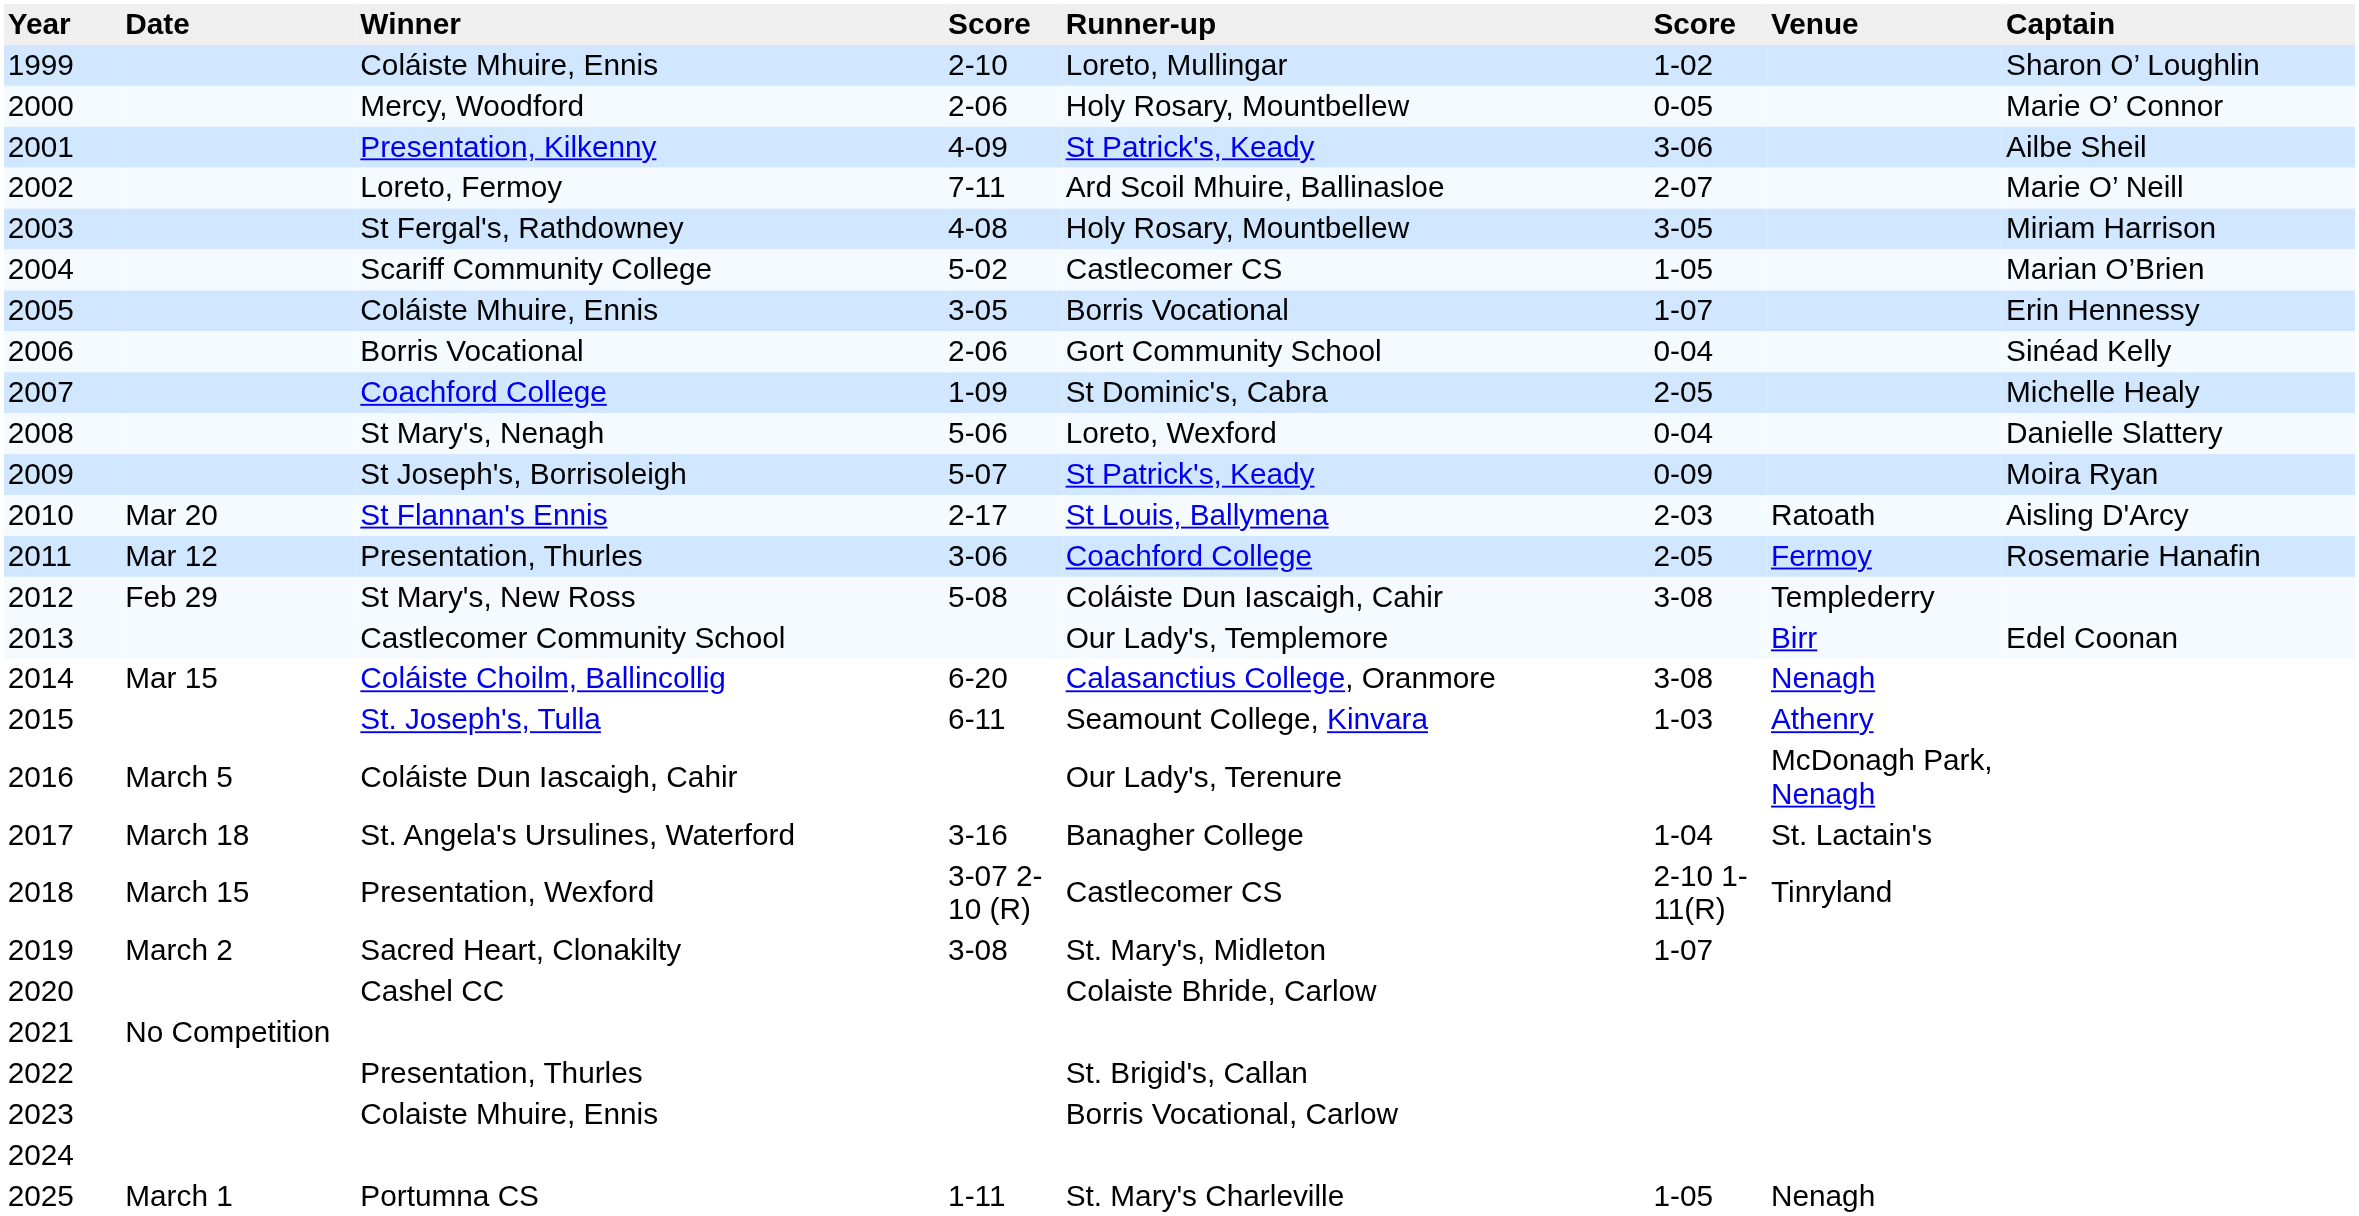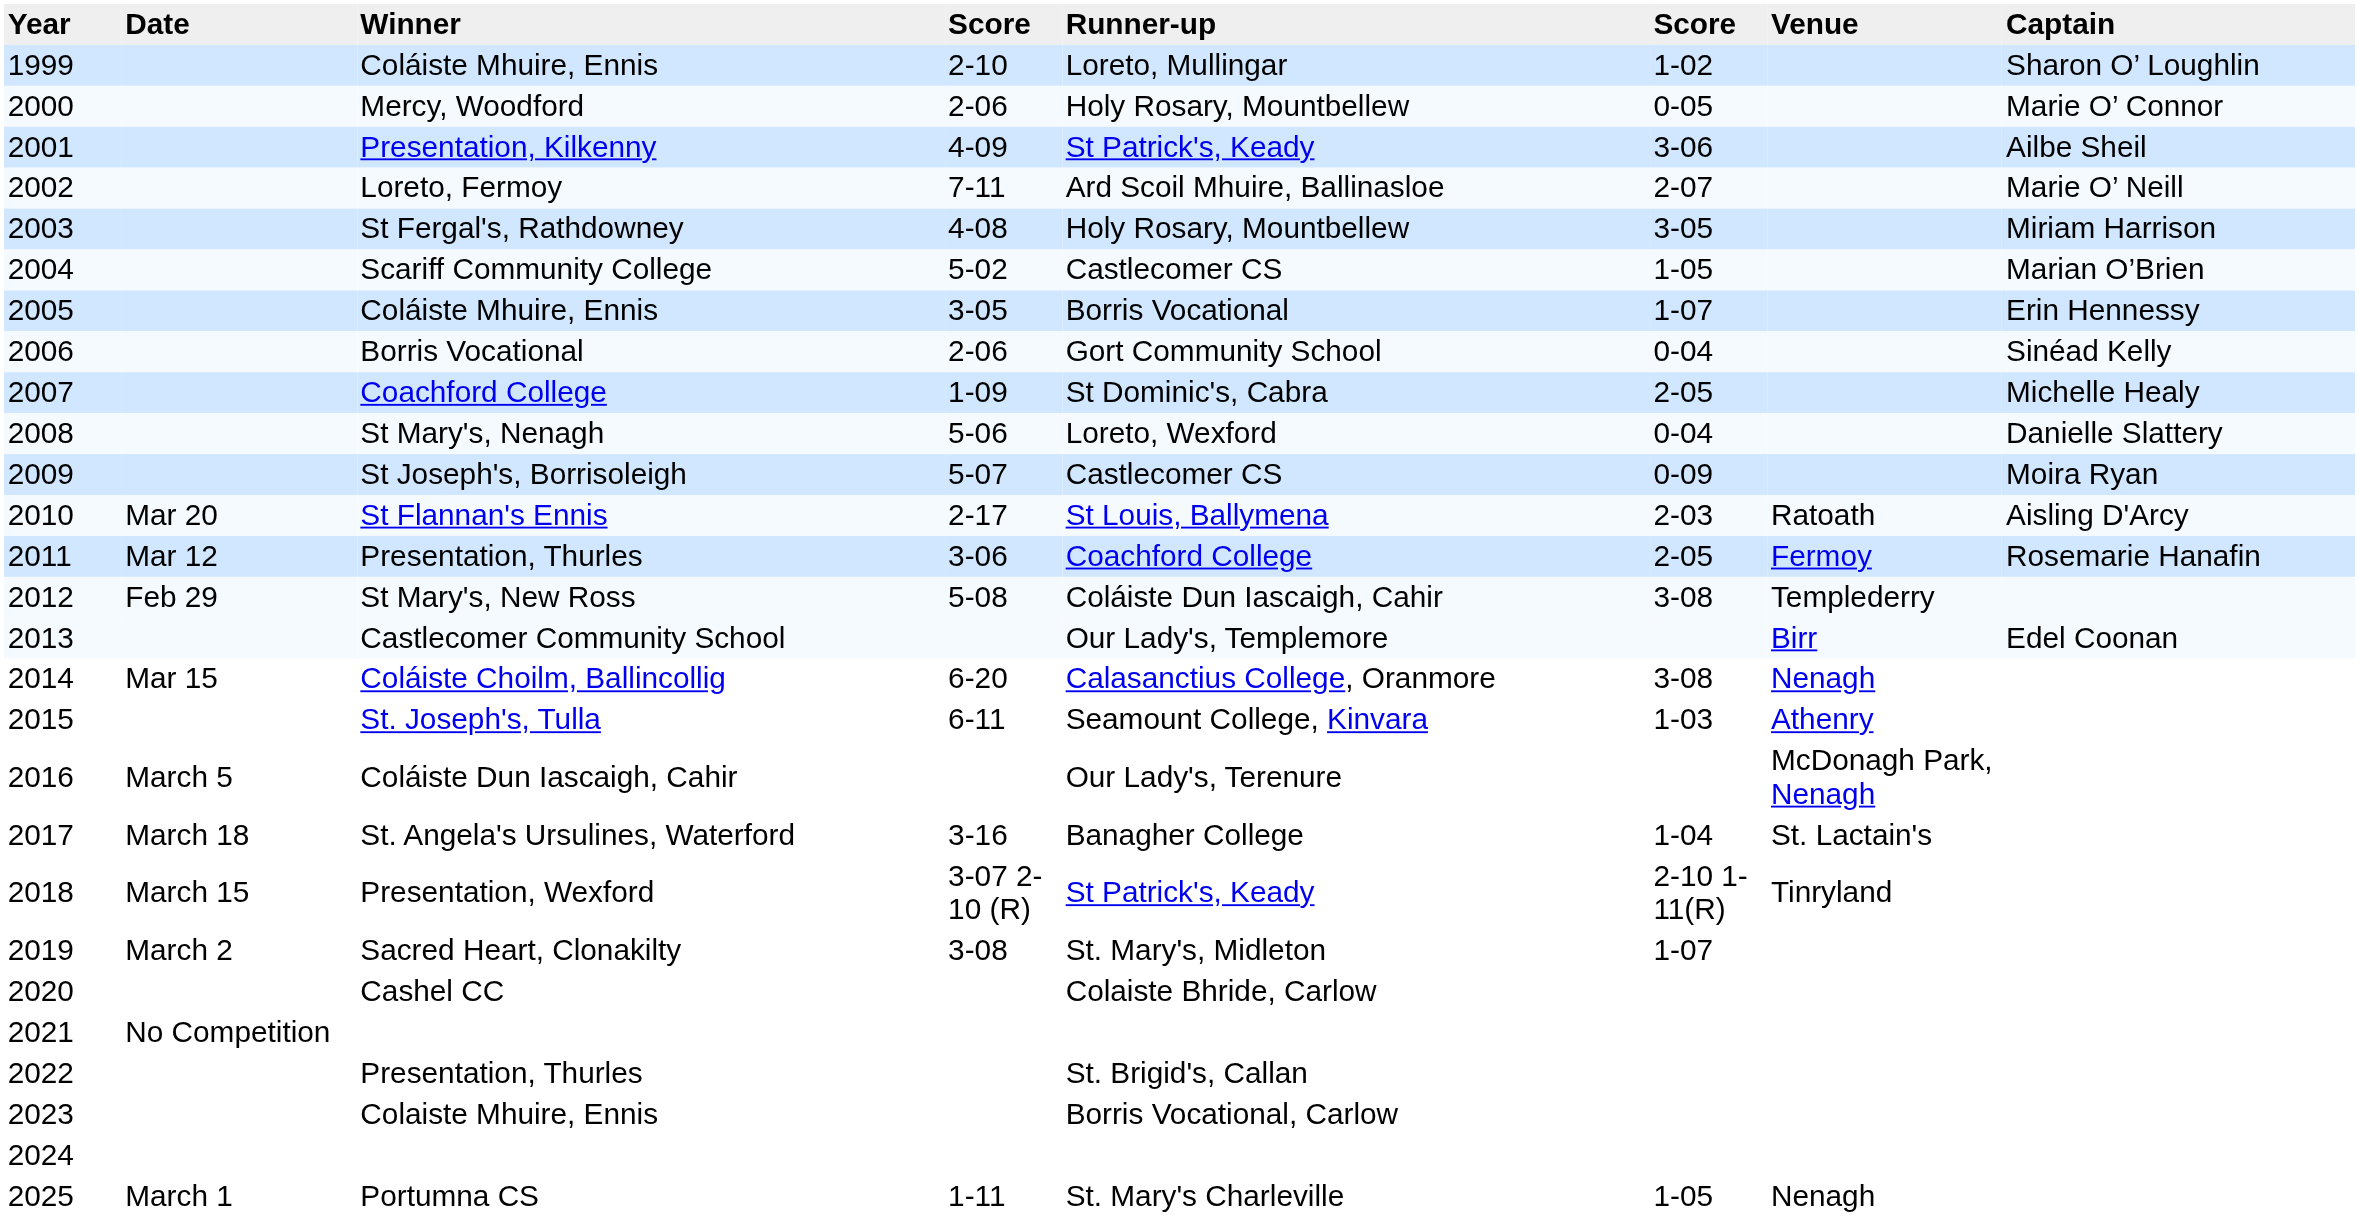2009 | Runner-up: St Patrick's, Keady -> Castlecomer CS
2018 | Runner-up: Castlecomer CS -> St Patrick's, Keady
